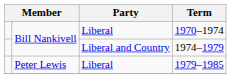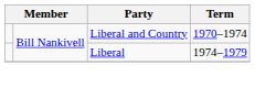1970–1974 | Party: Liberal -> Liberal and Country
1974–1979 | Party: Liberal and Country -> Liberal
- row: Peter Lewis | Liberal | 1979–1985
